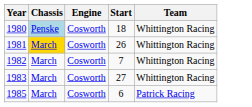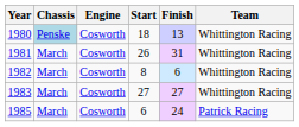+ column: Finish | 13 | 31 | 6 | 27 | 24
1981 | Chassis: gold background -> no background
1982 | Start: 7 -> 8
